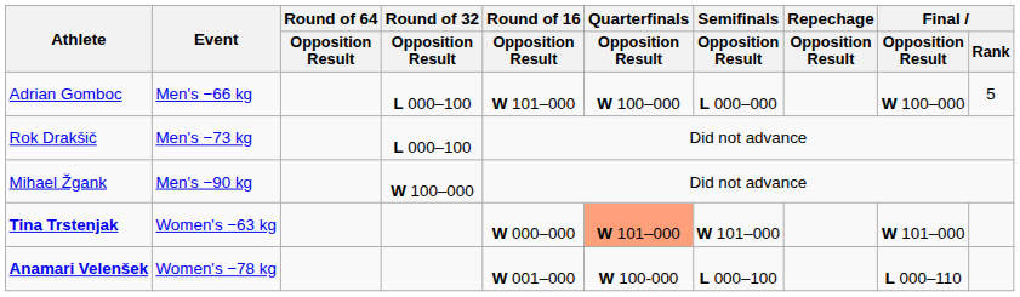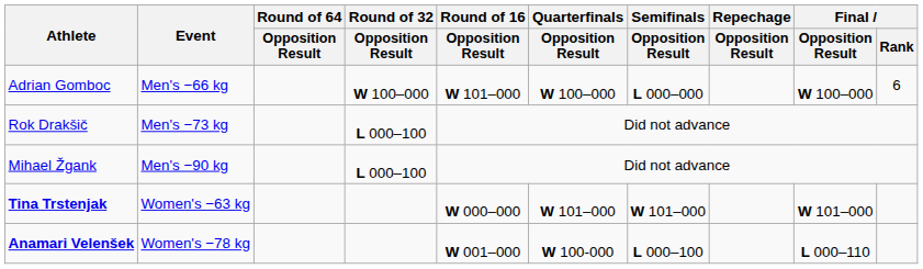Adrian Gomboc | Round of 32 / Opposition Result: L 000–100 -> W 100–000
Adrian Gomboc | Final / Rank: 5 -> 6
Mihael Žgank | Round of 32 / Opposition Result: W 100–000 -> L 000–100
Tina Trstenjak | Quarterfinals / Opposition Result: lightsalmon background -> no background
